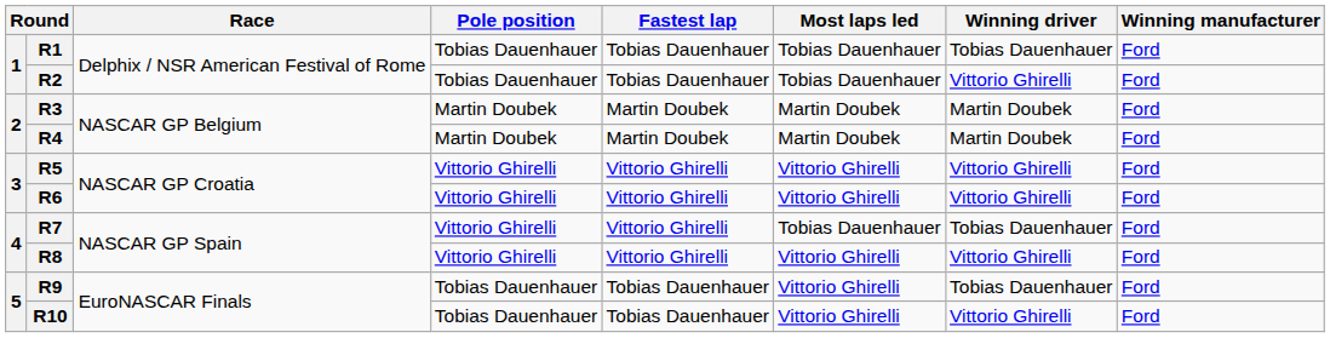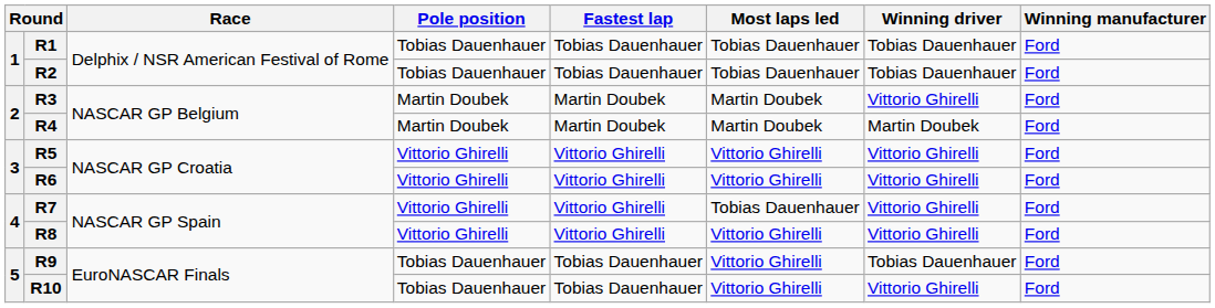R2 | Winning driver: Vittorio Ghirelli -> Tobias Dauenhauer
R3 | Winning driver: Martin Doubek -> Vittorio Ghirelli
R7 | Winning driver: Tobias Dauenhauer -> Vittorio Ghirelli
